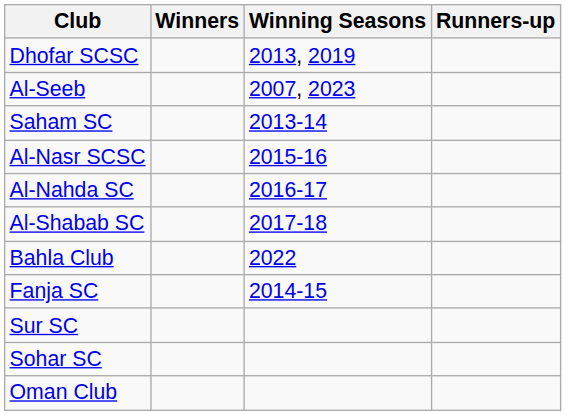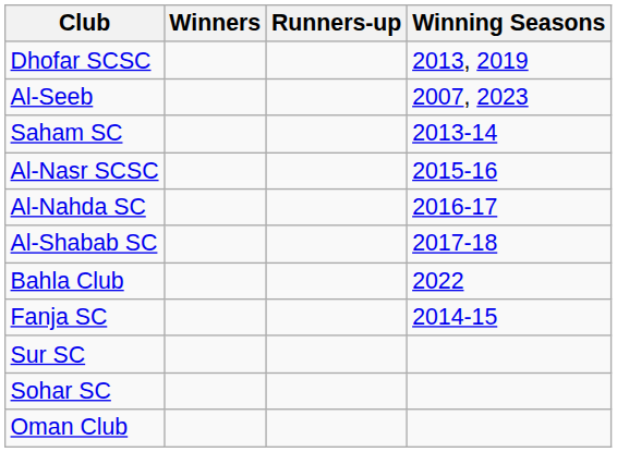columns swapped: Runners-up <-> Winning Seasons
